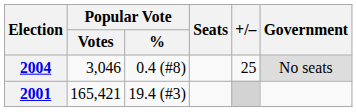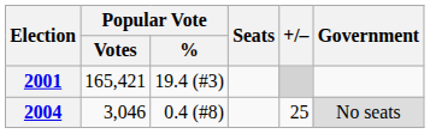rows swapped: 2001 <-> 2004
